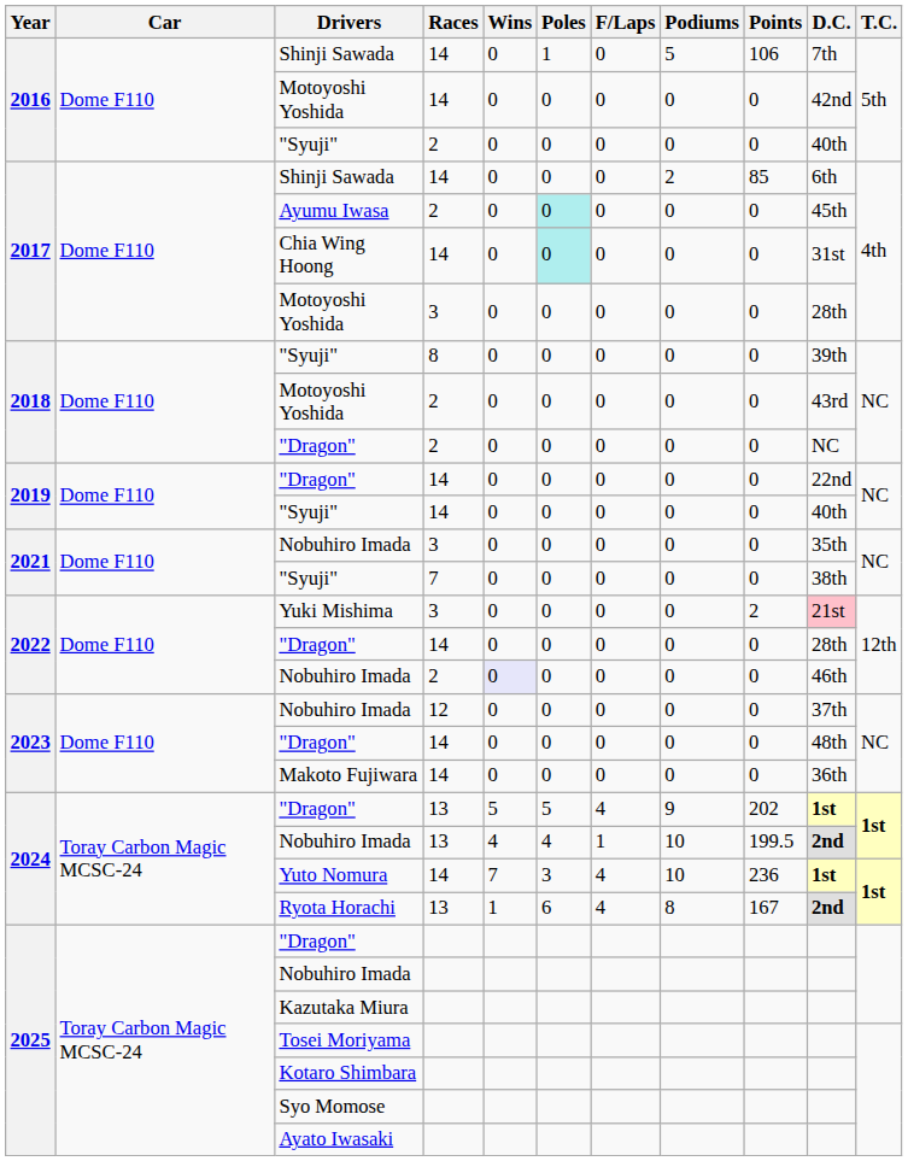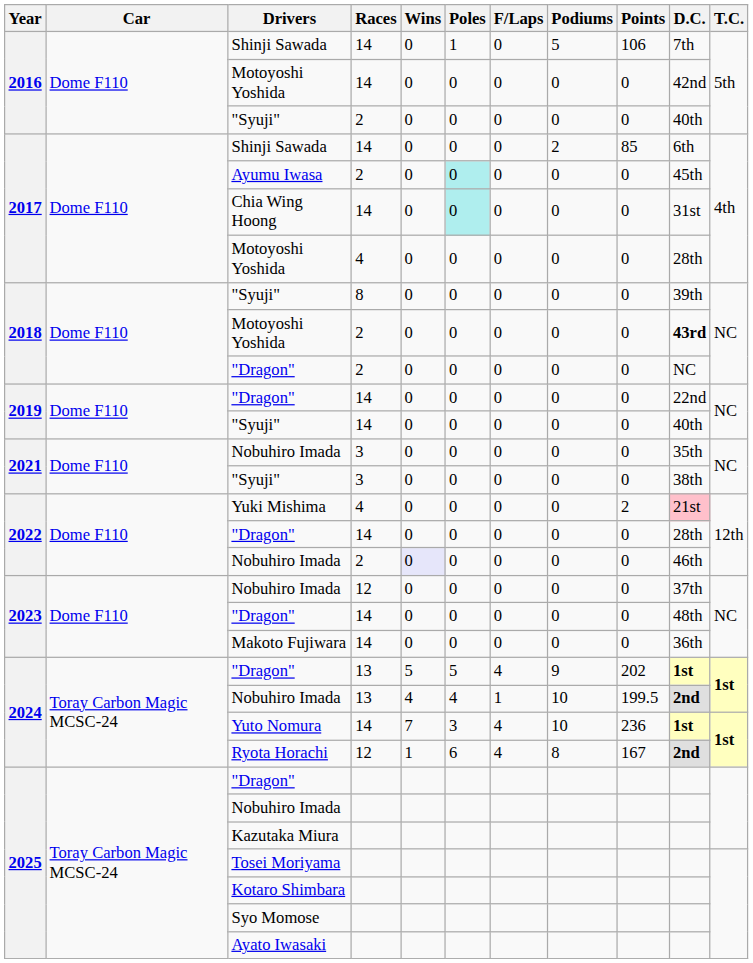2017 / Motoyoshi Yoshida | Races: 3 -> 4
2018 / Motoyoshi Yoshida | D.C.: normal -> bold
2021 / "Syuji" | Races: 7 -> 3
Yuki Mishima | Races: 3 -> 4
Ryota Horachi | Races: 13 -> 12
